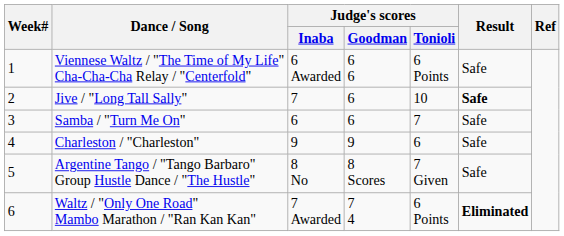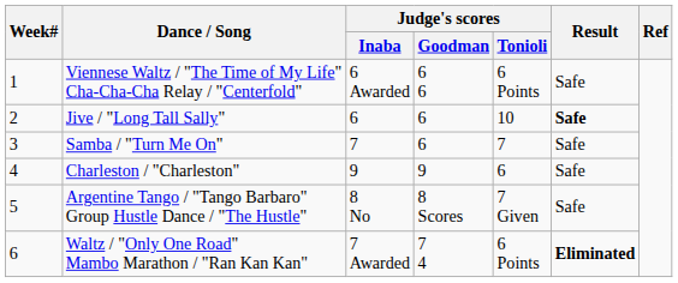Jive / "Long Tall Sally" | Judge's scores / Inaba: 7 -> 6
Samba / "Turn Me On" | Judge's scores / Inaba: 6 -> 7
